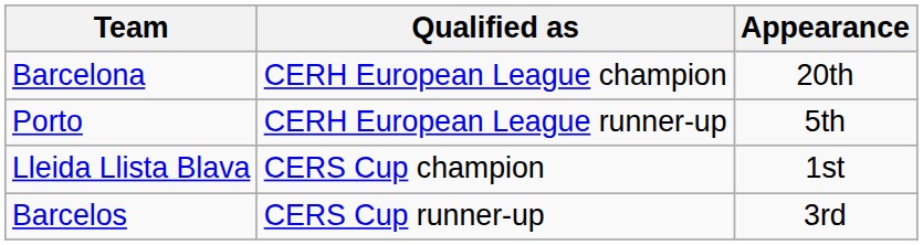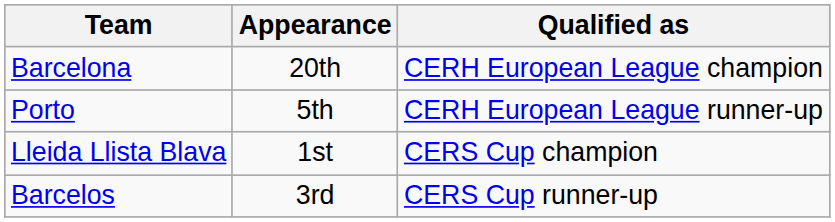columns swapped: Qualified as <-> Appearance
